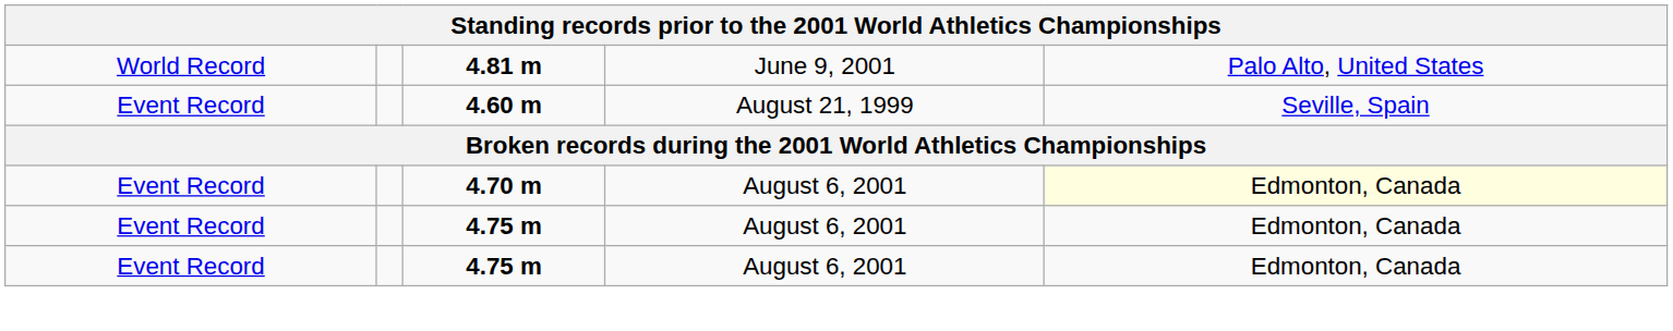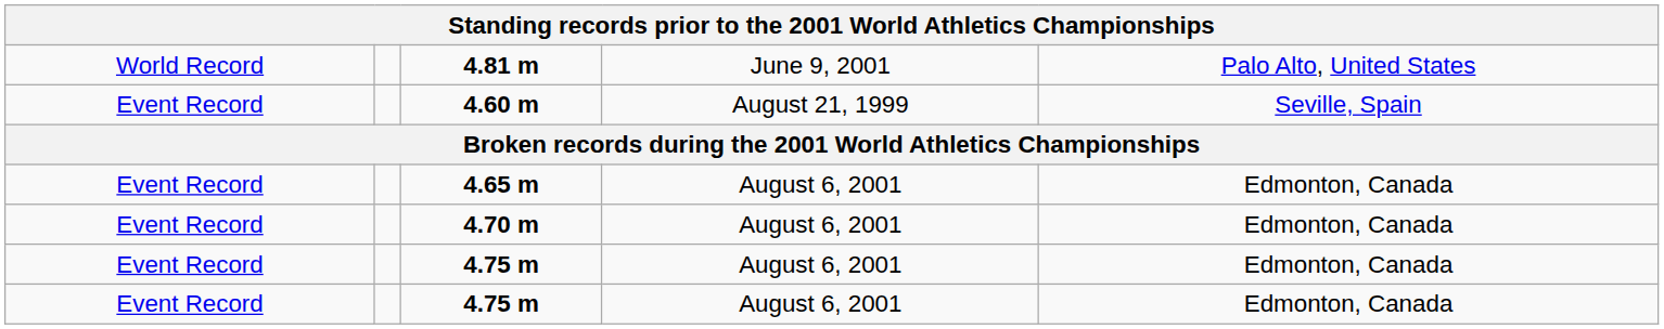+ row: Event Record | 4.65 m | August 6, 2001 | Edmonton, Canada
4.70 m | column 5: lightyellow background -> no background
